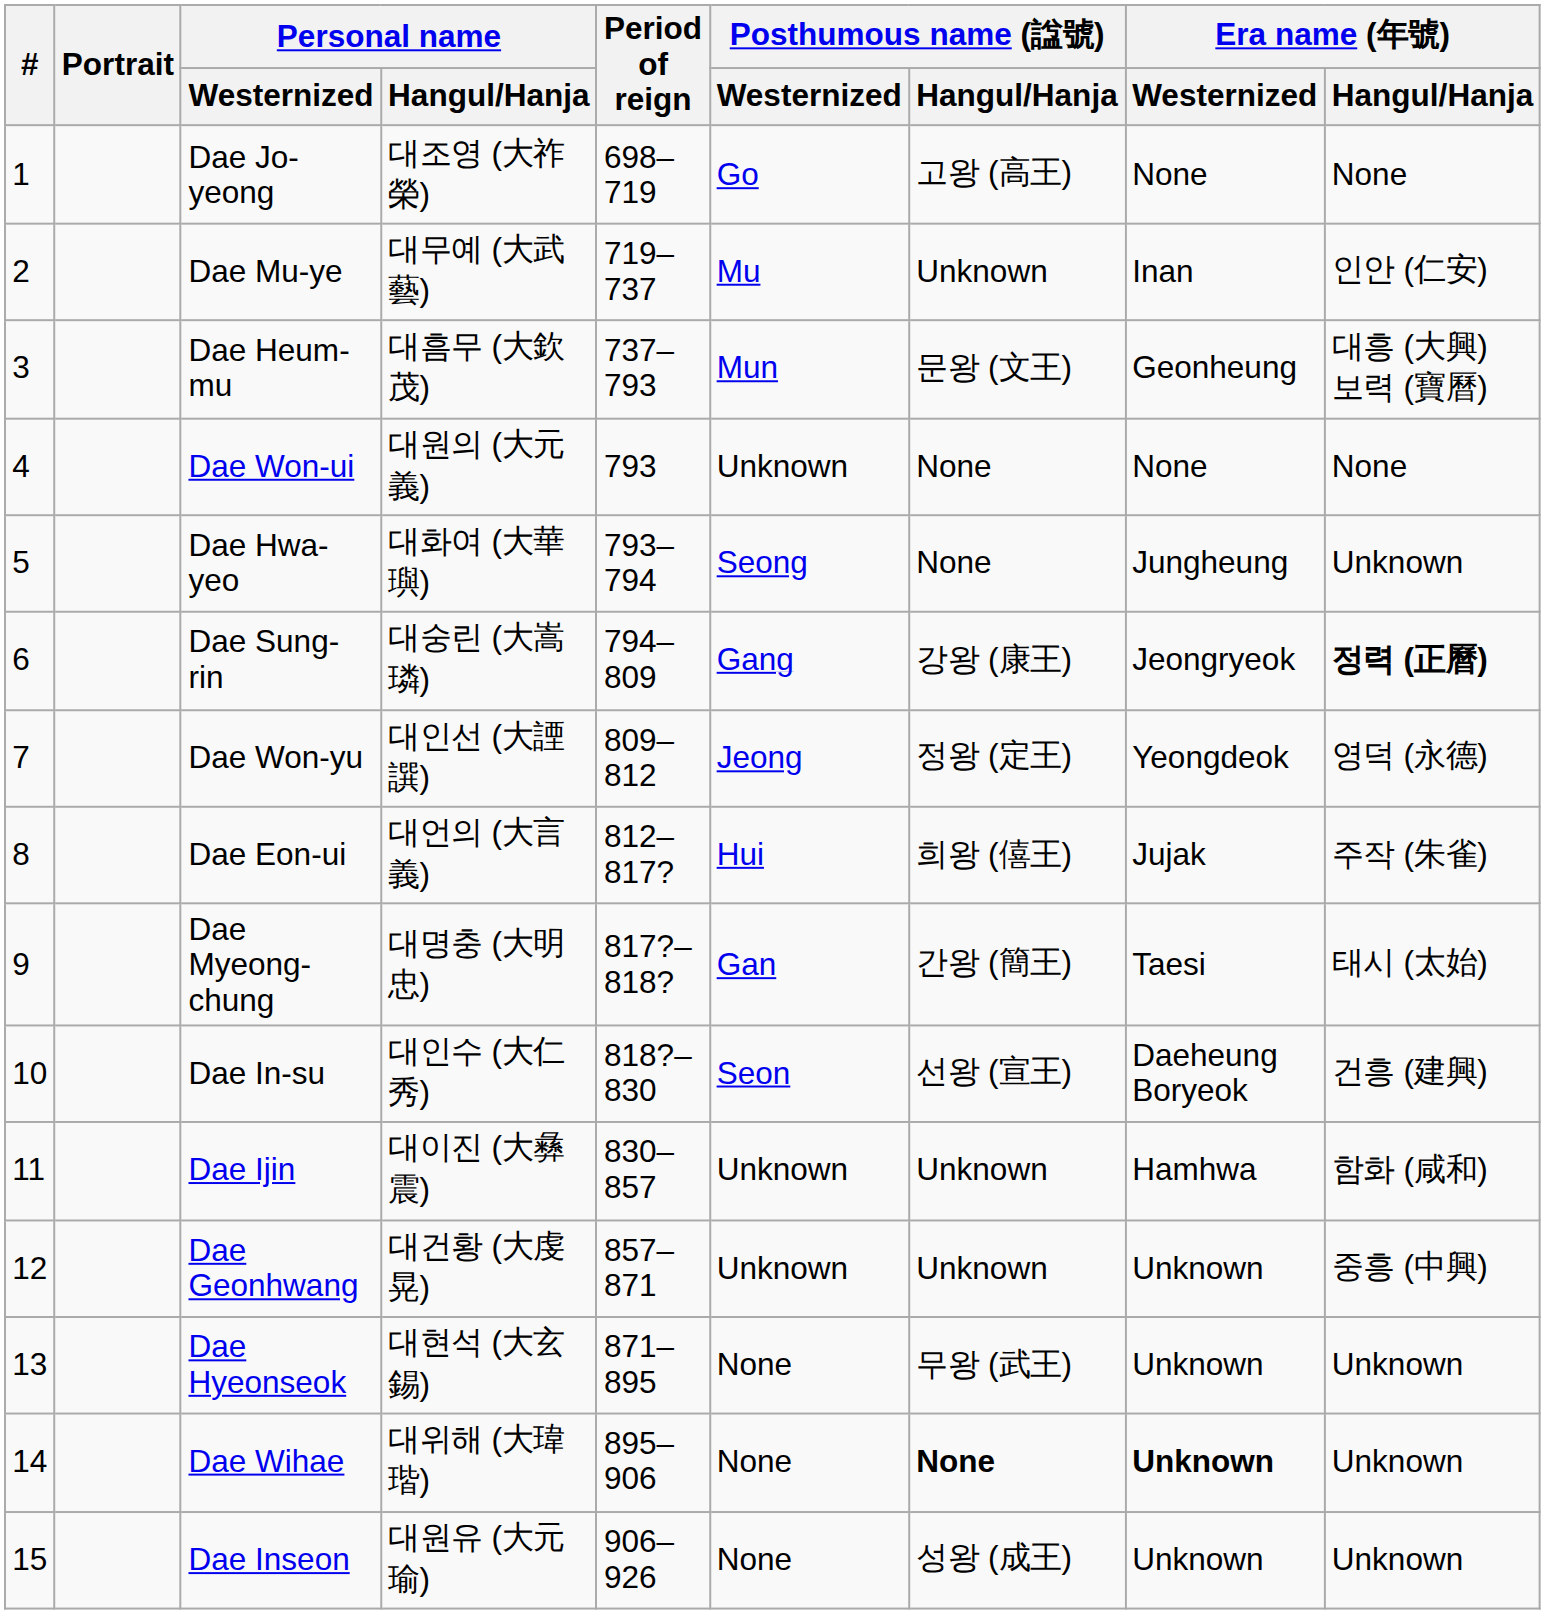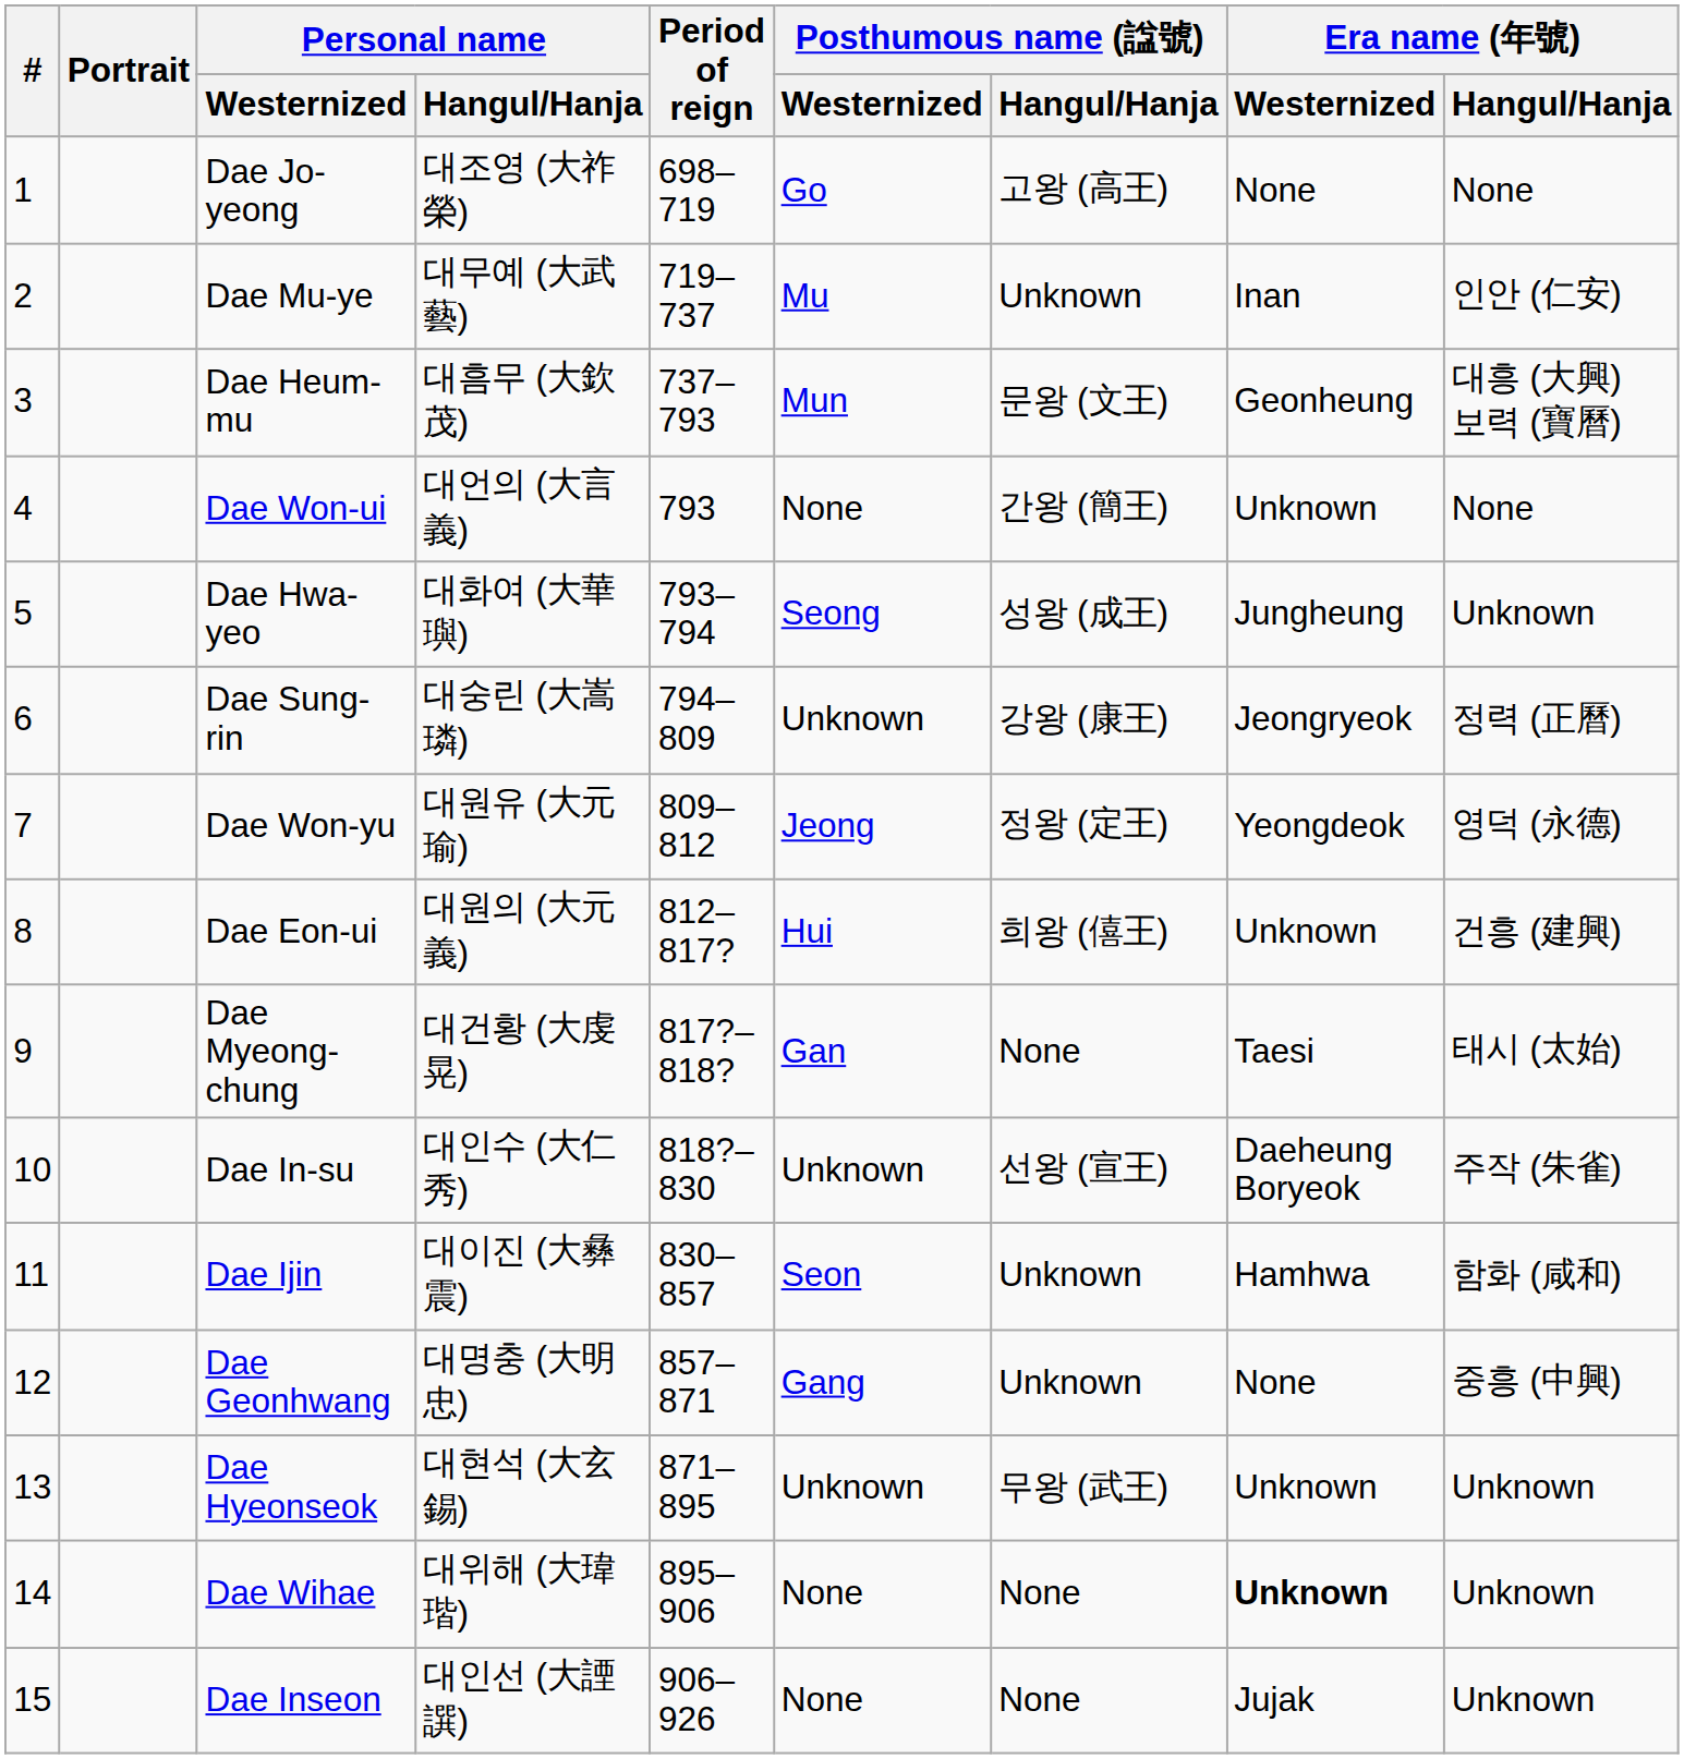Dae Won-ui | Personal name / Hangul/Hanja: 대원의 (大元義) -> 대언의 (大言義)
Dae Won-ui | Posthumous name (諡號) / Westernized: Unknown -> None
Dae Won-ui | Posthumous name (諡號) / Hangul/Hanja: None -> 간왕 (簡王)
Dae Won-ui | Era name (年號) / Westernized: None -> Unknown
Dae Hwa-yeo | Posthumous name (諡號) / Hangul/Hanja: None -> 성왕 (成王)
Dae Sung-rin | Posthumous name (諡號) / Westernized: Gang -> Unknown
Dae Sung-rin | Era name (年號) / Hangul/Hanja: bold -> normal
Dae Won-yu | Personal name / Hangul/Hanja: 대인선 (大諲譔) -> 대원유 (大元瑜)
Dae Eon-ui | Personal name / Hangul/Hanja: 대언의 (大言義) -> 대원의 (大元義)
Dae Eon-ui | Era name (年號) / Westernized: Jujak -> Unknown
Dae Eon-ui | Era name (年號) / Hangul/Hanja: 주작 (朱雀) -> 건흥 (建興)
Dae Myeong-chung | Personal name / Hangul/Hanja: 대명충 (大明忠) -> 대건황 (大虔晃)
Dae Myeong-chung | Posthumous name (諡號) / Hangul/Hanja: 간왕 (簡王) -> None
Dae In-su | Posthumous name (諡號) / Westernized: Seon -> Unknown
Dae In-su | Era name (年號) / Hangul/Hanja: 건흥 (建興) -> 주작 (朱雀)
Dae Ijin | Posthumous name (諡號) / Westernized: Unknown -> Seon
Dae Geonhwang | Personal name / Hangul/Hanja: 대건황 (大虔晃) -> 대명충 (大明忠)
Dae Geonhwang | Posthumous name (諡號) / Westernized: Unknown -> Gang
Dae Geonhwang | Era name (年號) / Westernized: Unknown -> None
Dae Hyeonseok | Posthumous name (諡號) / Westernized: None -> Unknown
Dae Wihae | Posthumous name (諡號) / Hangul/Hanja: bold -> normal
Dae Inseon | Personal name / Hangul/Hanja: 대원유 (大元瑜) -> 대인선 (大諲譔)
Dae Inseon | Posthumous name (諡號) / Hangul/Hanja: 성왕 (成王) -> None
Dae Inseon | Era name (年號) / Westernized: Unknown -> Jujak
